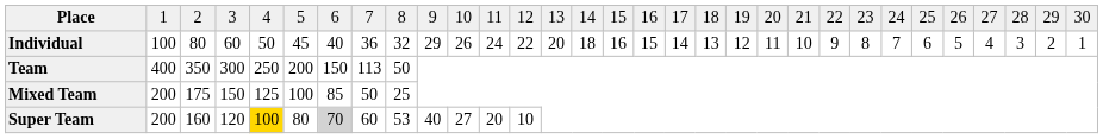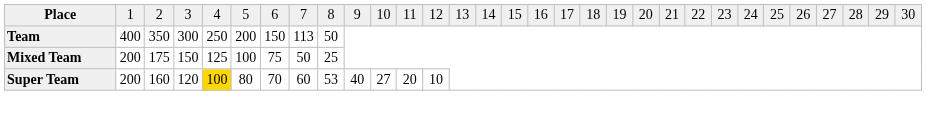- row: Individual | 100 | 80 | 60 | 50 | 45 | 40 | 36 | 32 | 29 | 26 | 24 | 22 | 20 | 18 | 16 | 15 | 14 | 13 | 12 | 11 | 10 | 9 | 8 | 7 | 6 | 5 | 4 | 3 | 2 | 1
Mixed Team | column 7: 85 -> 75
Super Team | column 7: lightgrey background -> no background
